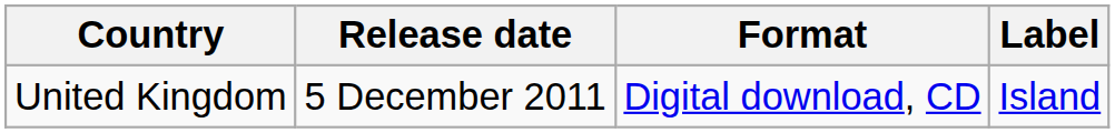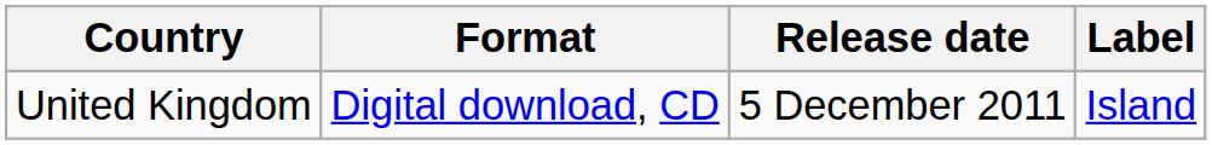columns swapped: Release date <-> Format
